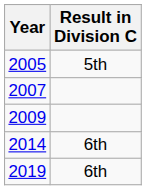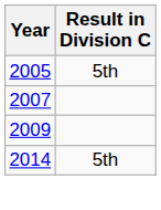2014 | Result in Division C: 6th -> 5th
- row: 2019 | 6th
